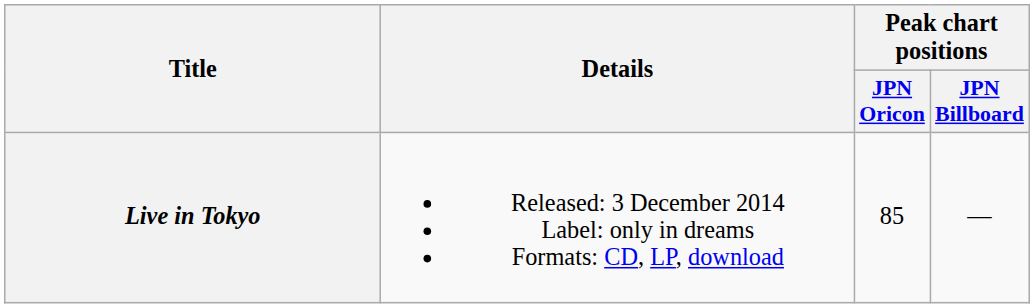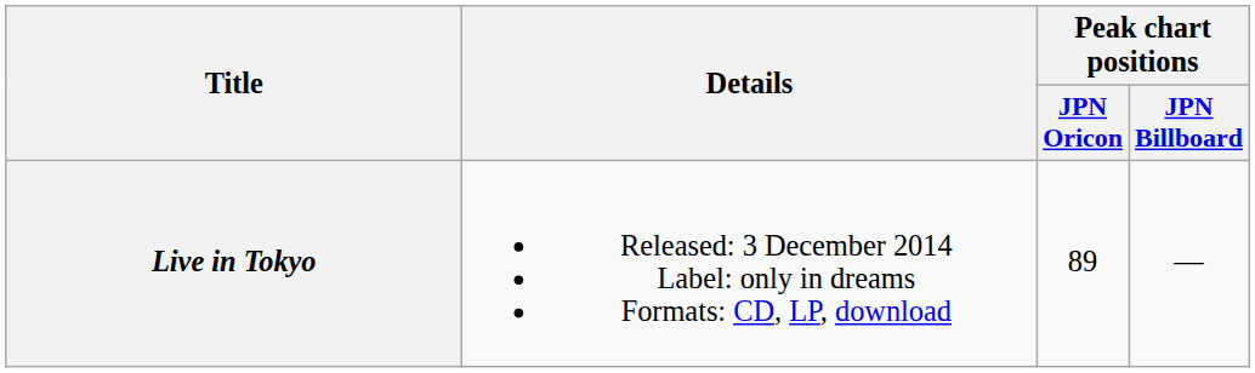Live in Tokyo | Peak chart positions / JPN Oricon: 85 -> 89
